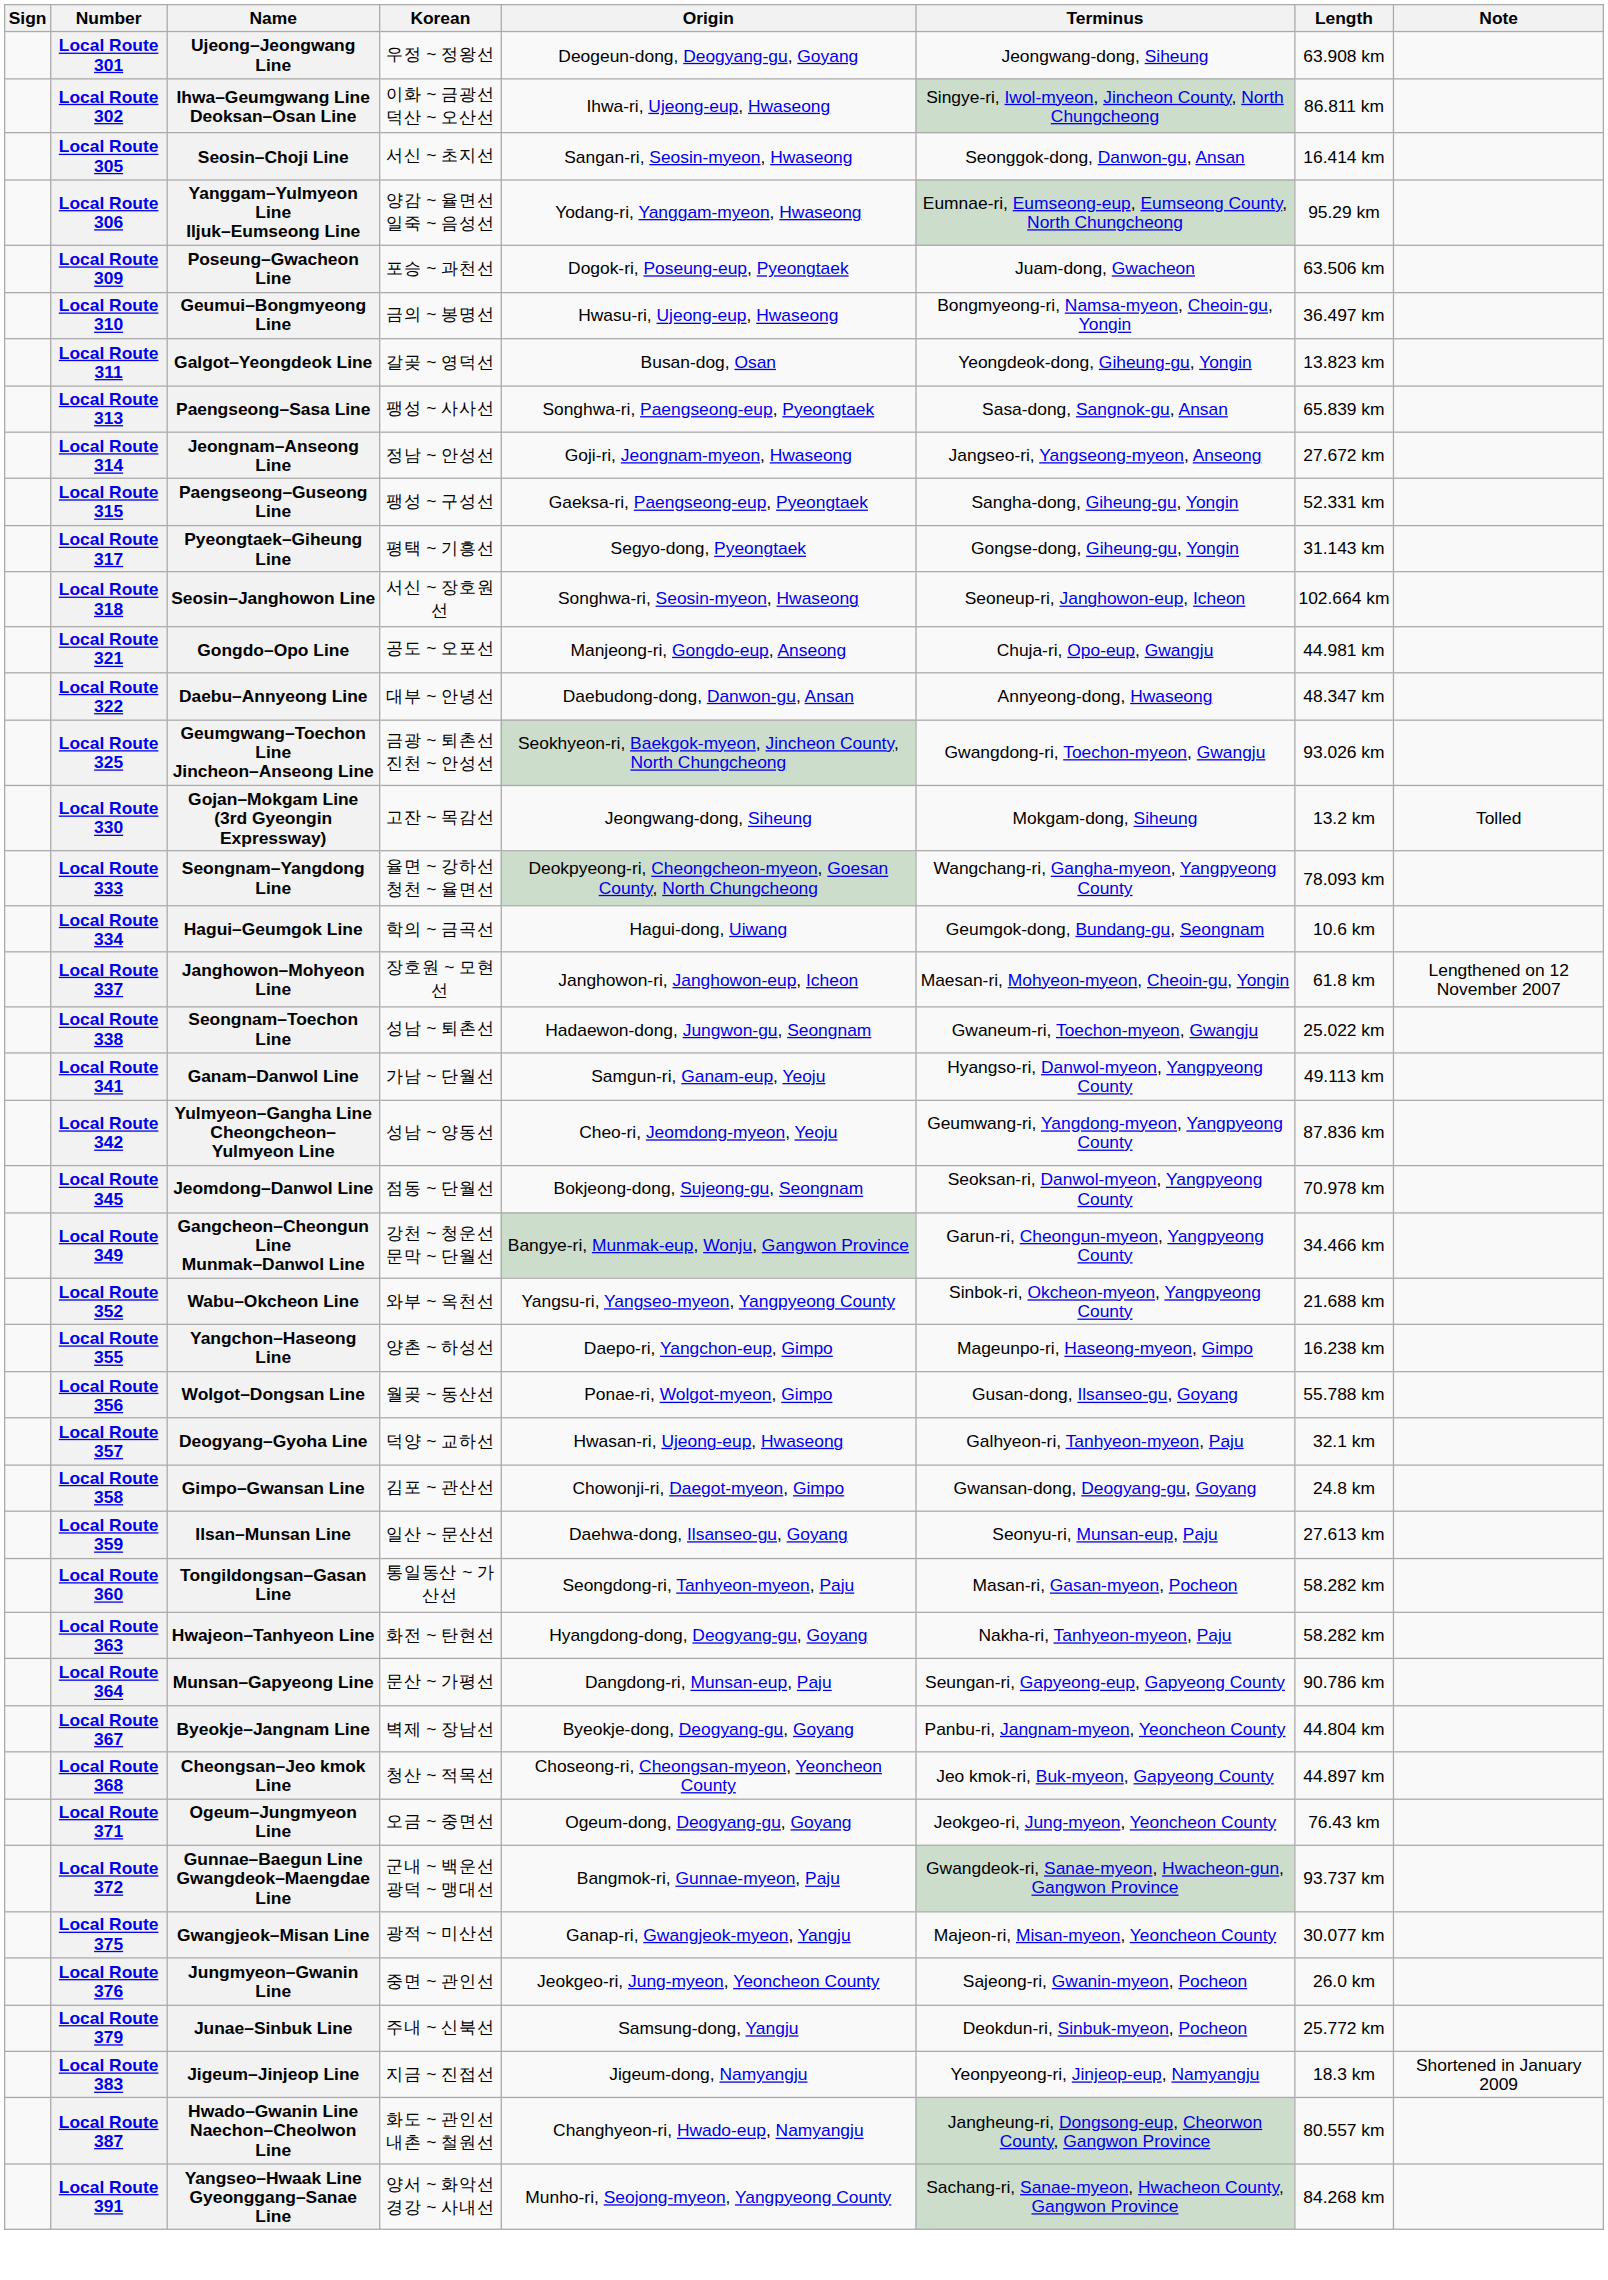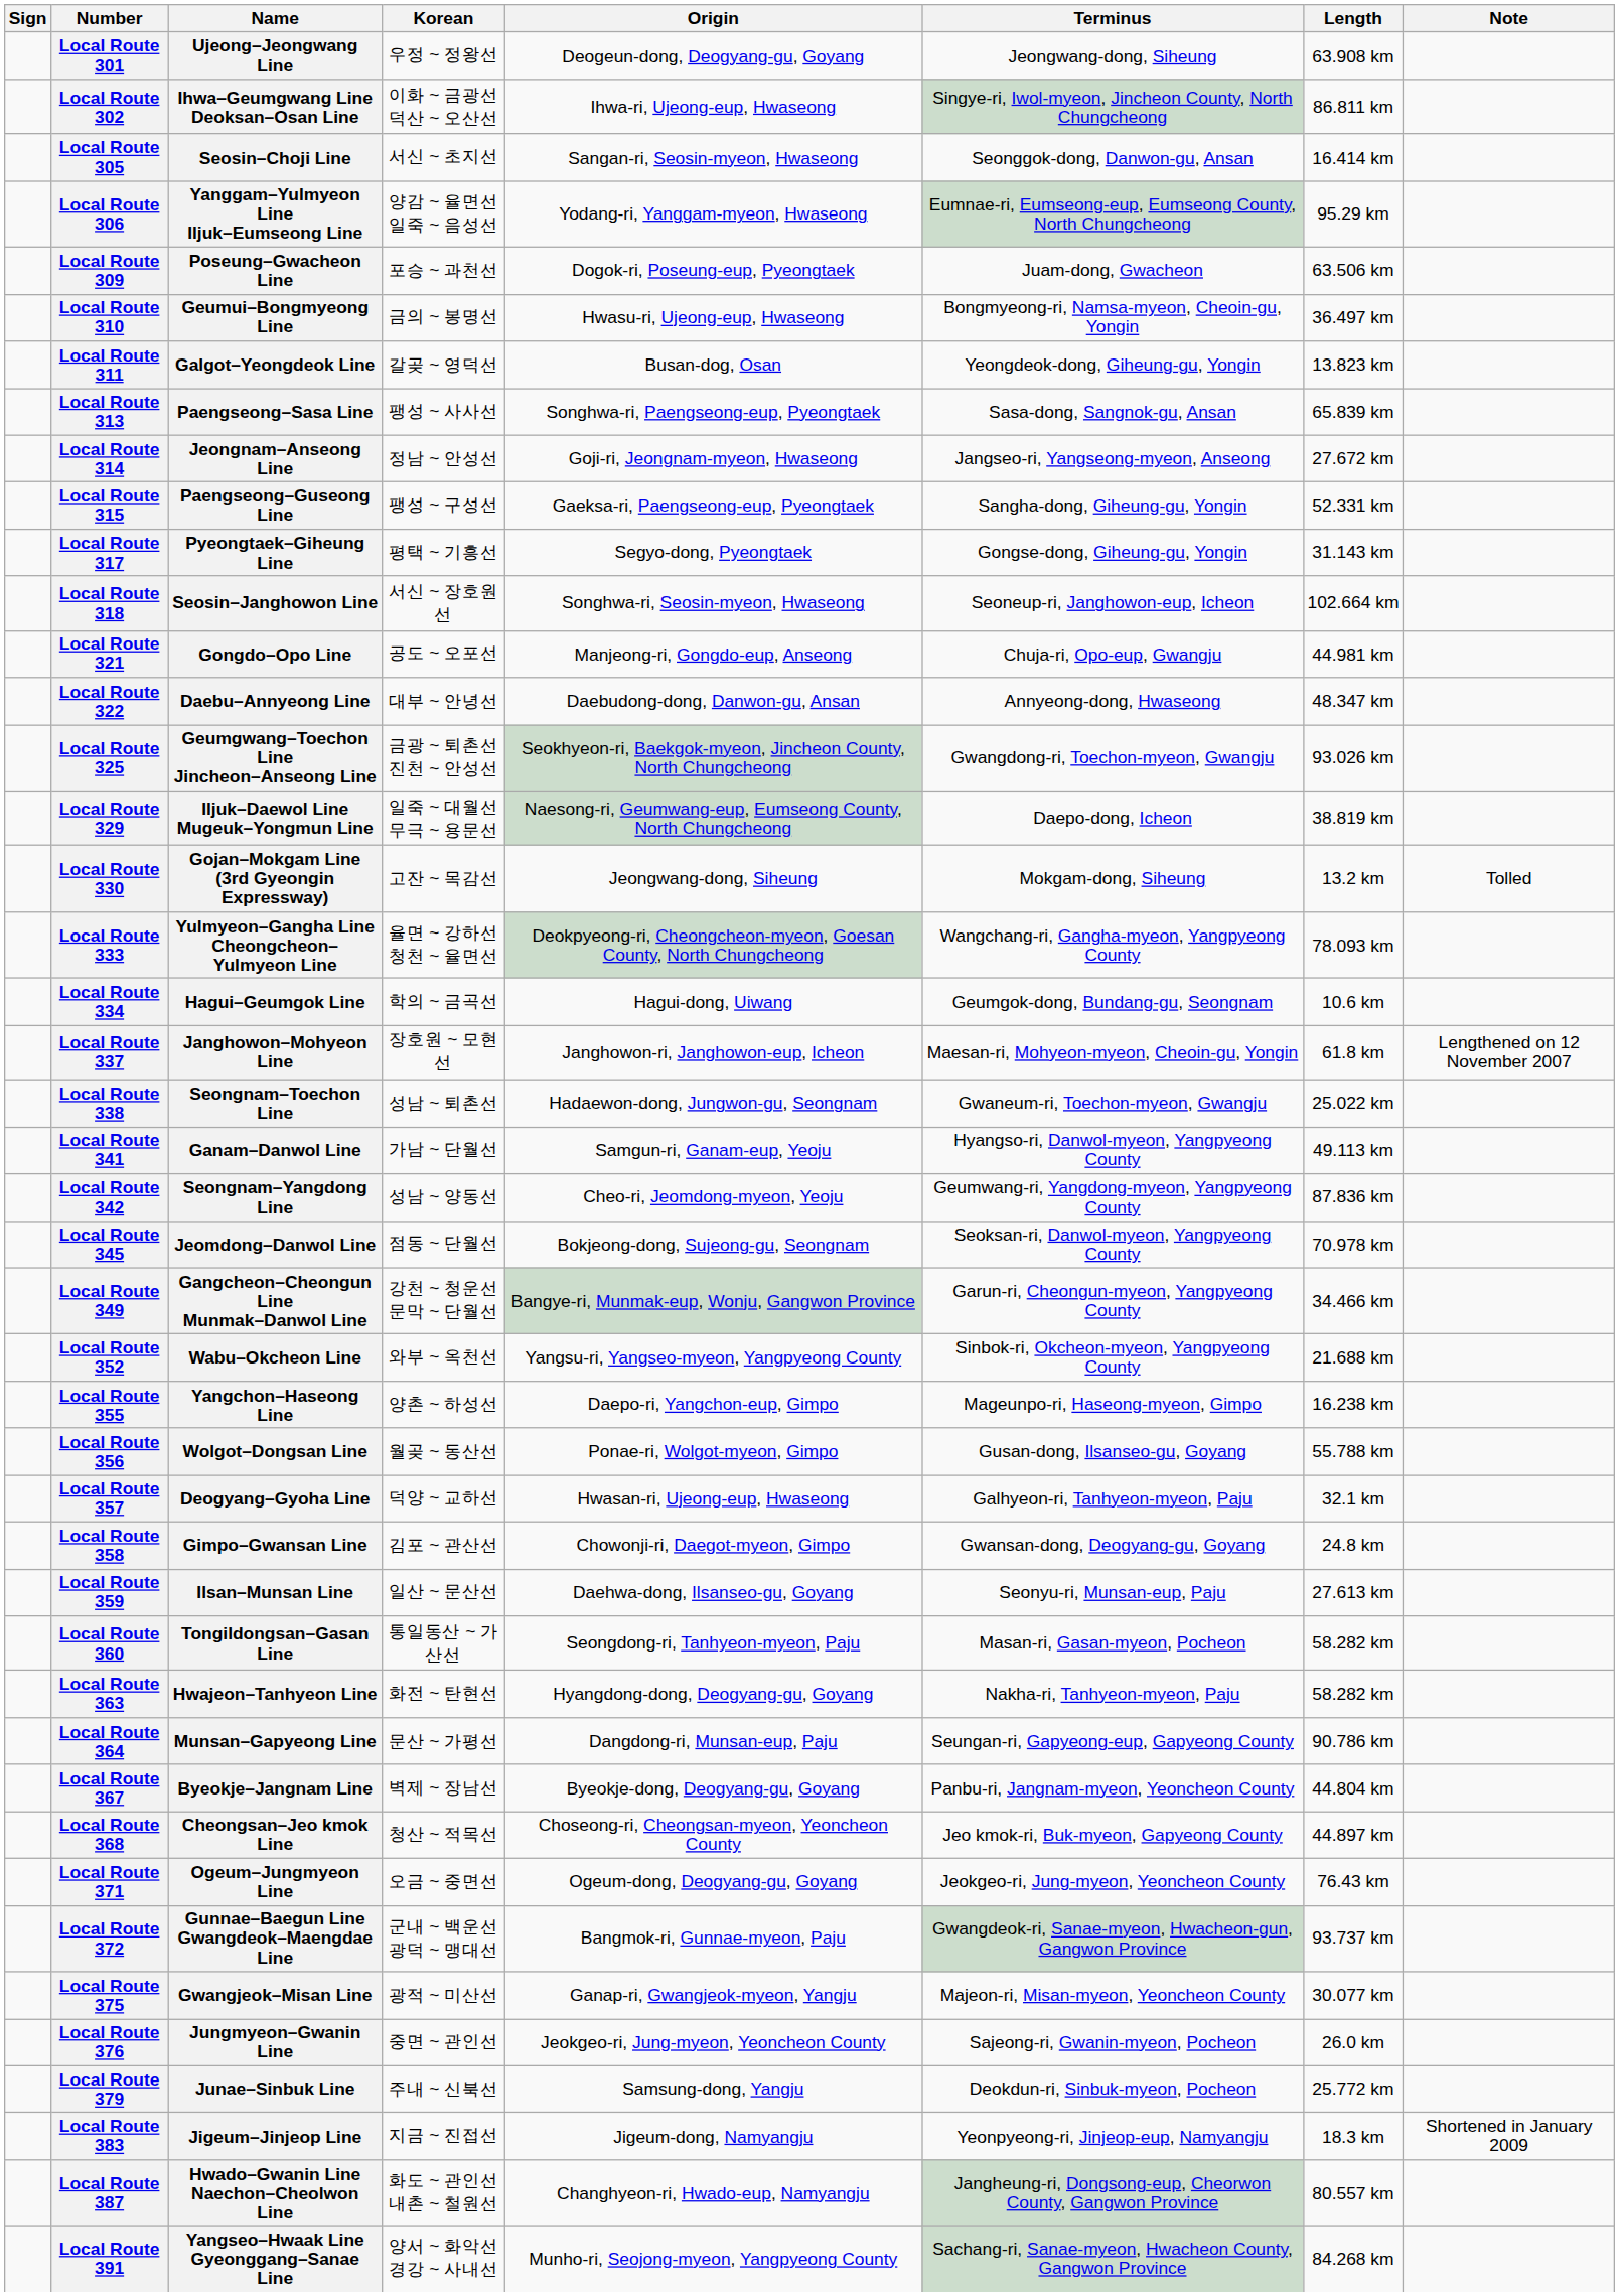+ row: Local Route 329 | Iljuk–Daewol Line Mugeuk–Yongmun Line | 일죽 ~ 대월선 무극 ~ 용문선 | Naesong-ri, Geumwang-eup, Eumseong County, North Chungcheong | Daepo-dong, Icheon | 38.819 km
Local Route 333 | Name: Seongnam–Yangdong Line -> Yulmyeon–Gangha Line Cheongcheon–Yulmyeon Line
Local Route 342 | Name: Yulmyeon–Gangha Line Cheongcheon–Yulmyeon Line -> Seongnam–Yangdong Line
